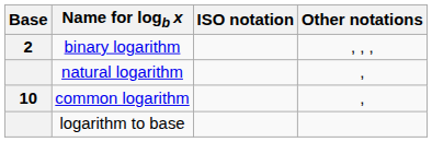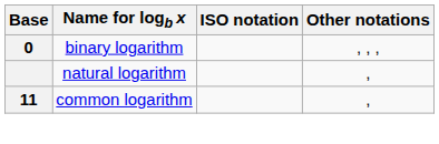binary logarithm | Base: 2 -> 0
common logarithm | Base: 10 -> 11
- row: logarithm to base
